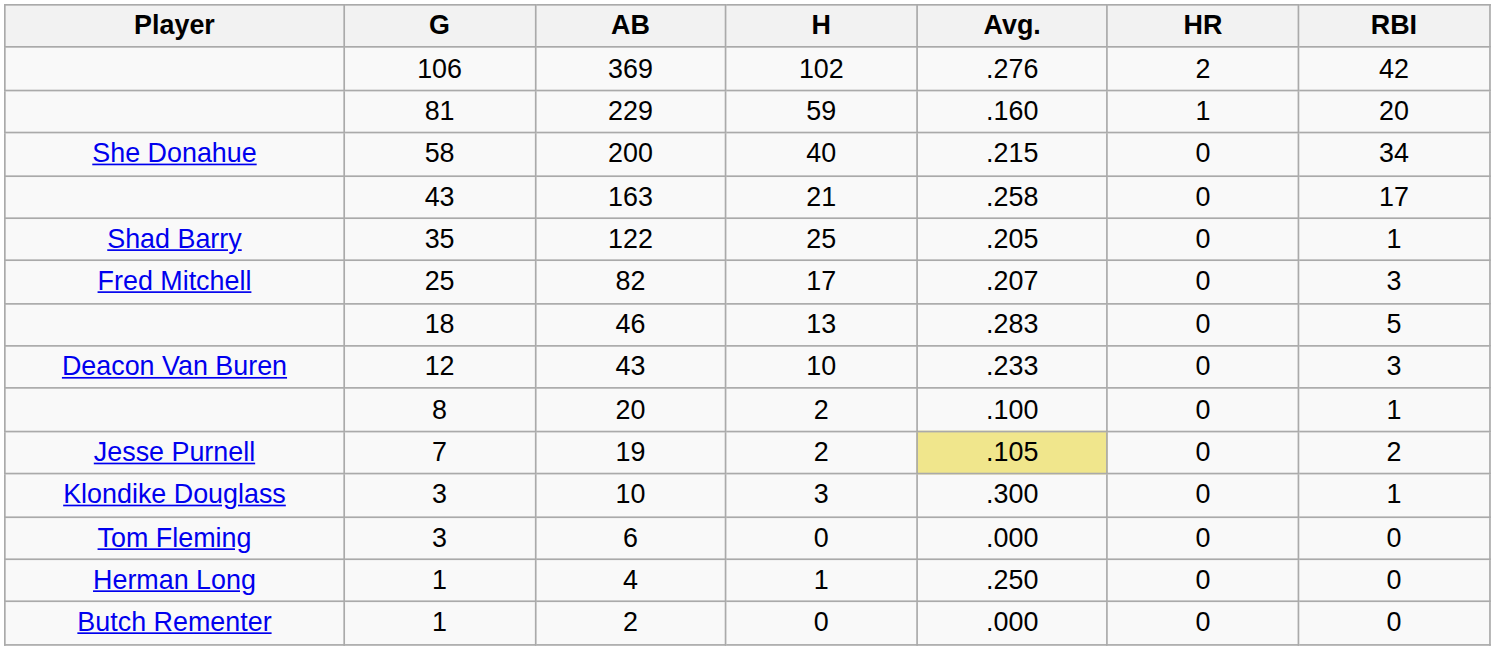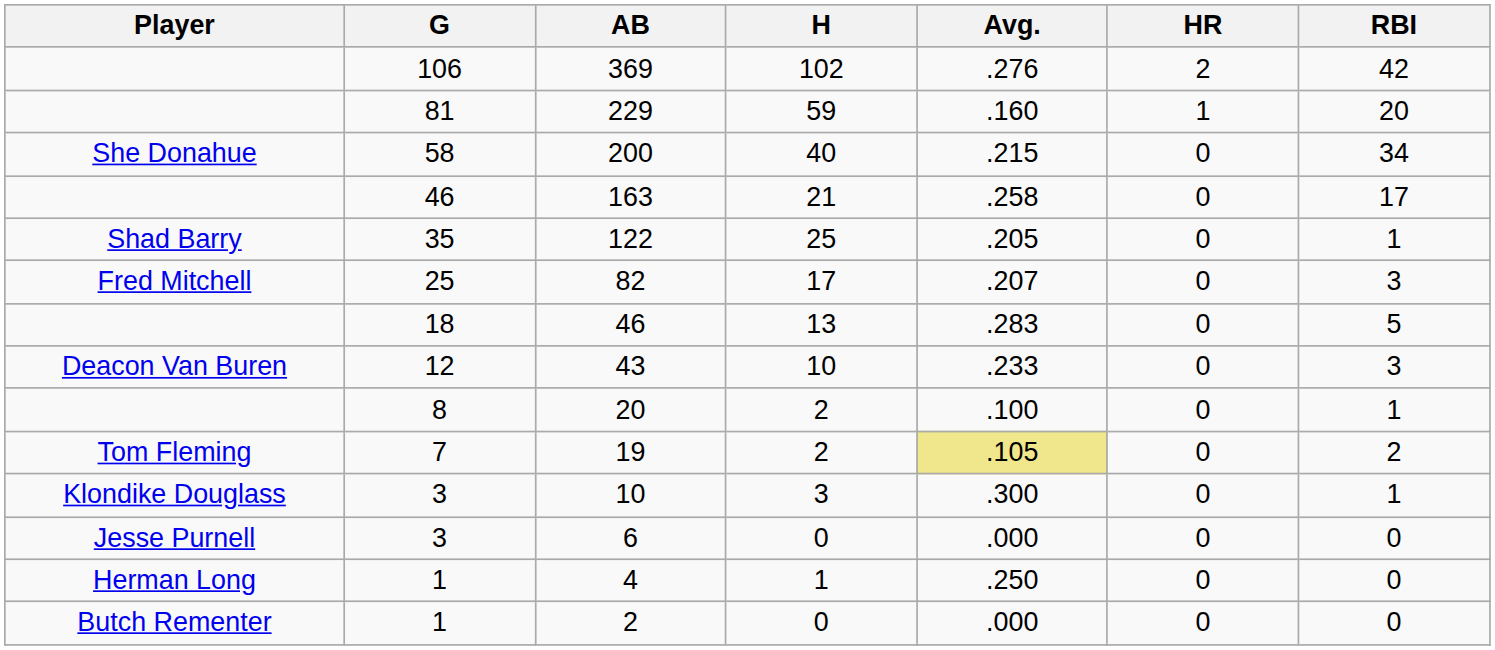163 | G: 43 -> 46
19 | Player: Jesse Purnell -> Tom Fleming
6 | Player: Tom Fleming -> Jesse Purnell
